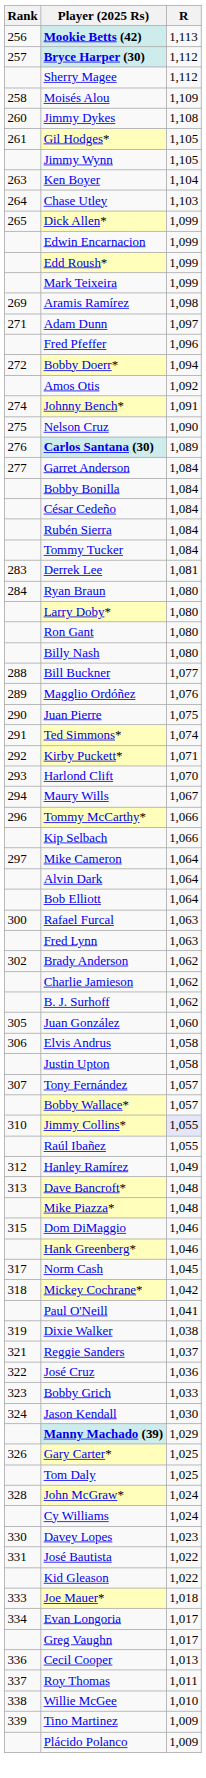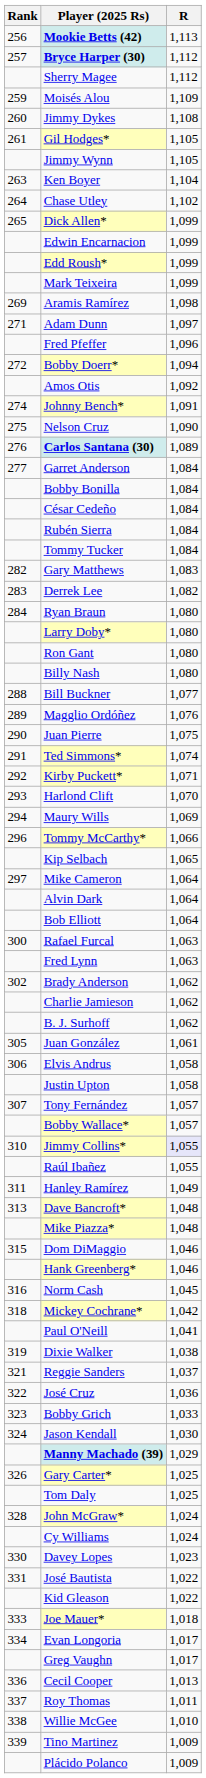Moisés Alou | Rank: 258 -> 259
Chase Utley | R: 1,103 -> 1,102
+ row: 282 | Gary Matthews | 1,083
Derrek Lee | R: 1,081 -> 1,082
Maury Wills | R: 1,067 -> 1,069
Kip Selbach | R: 1,066 -> 1,065
Juan González | R: 1,060 -> 1,061
Hanley Ramírez | Rank: 312 -> 311
Norm Cash | Rank: 317 -> 316
